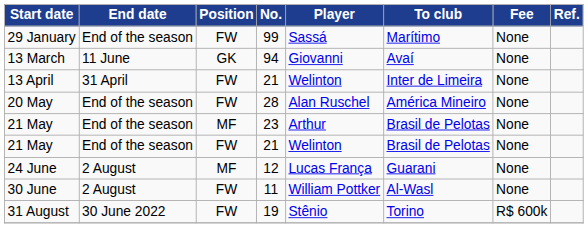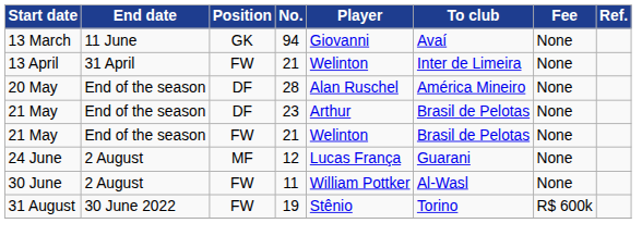- row: 29 January | End of the season | FW | 99 | Sassá | Marítimo | None
20 May | Position: FW -> DF
21 May / 23 | Position: MF -> DF
